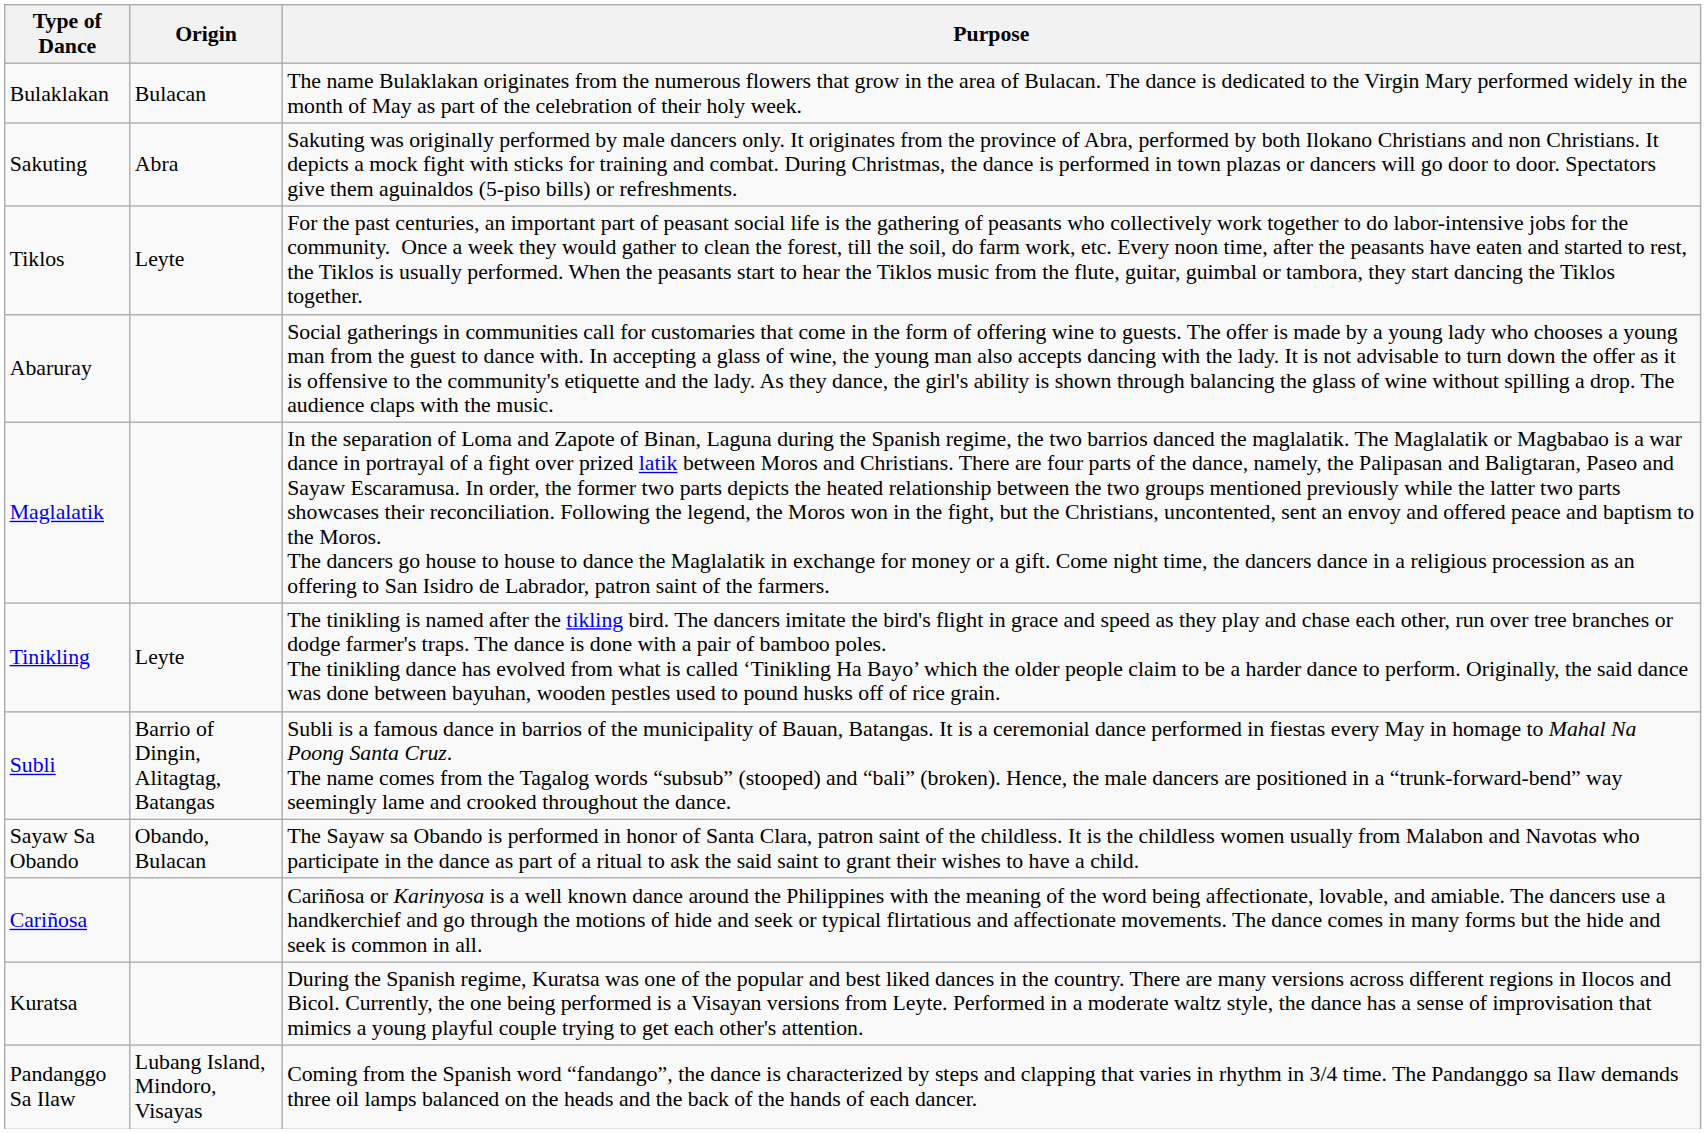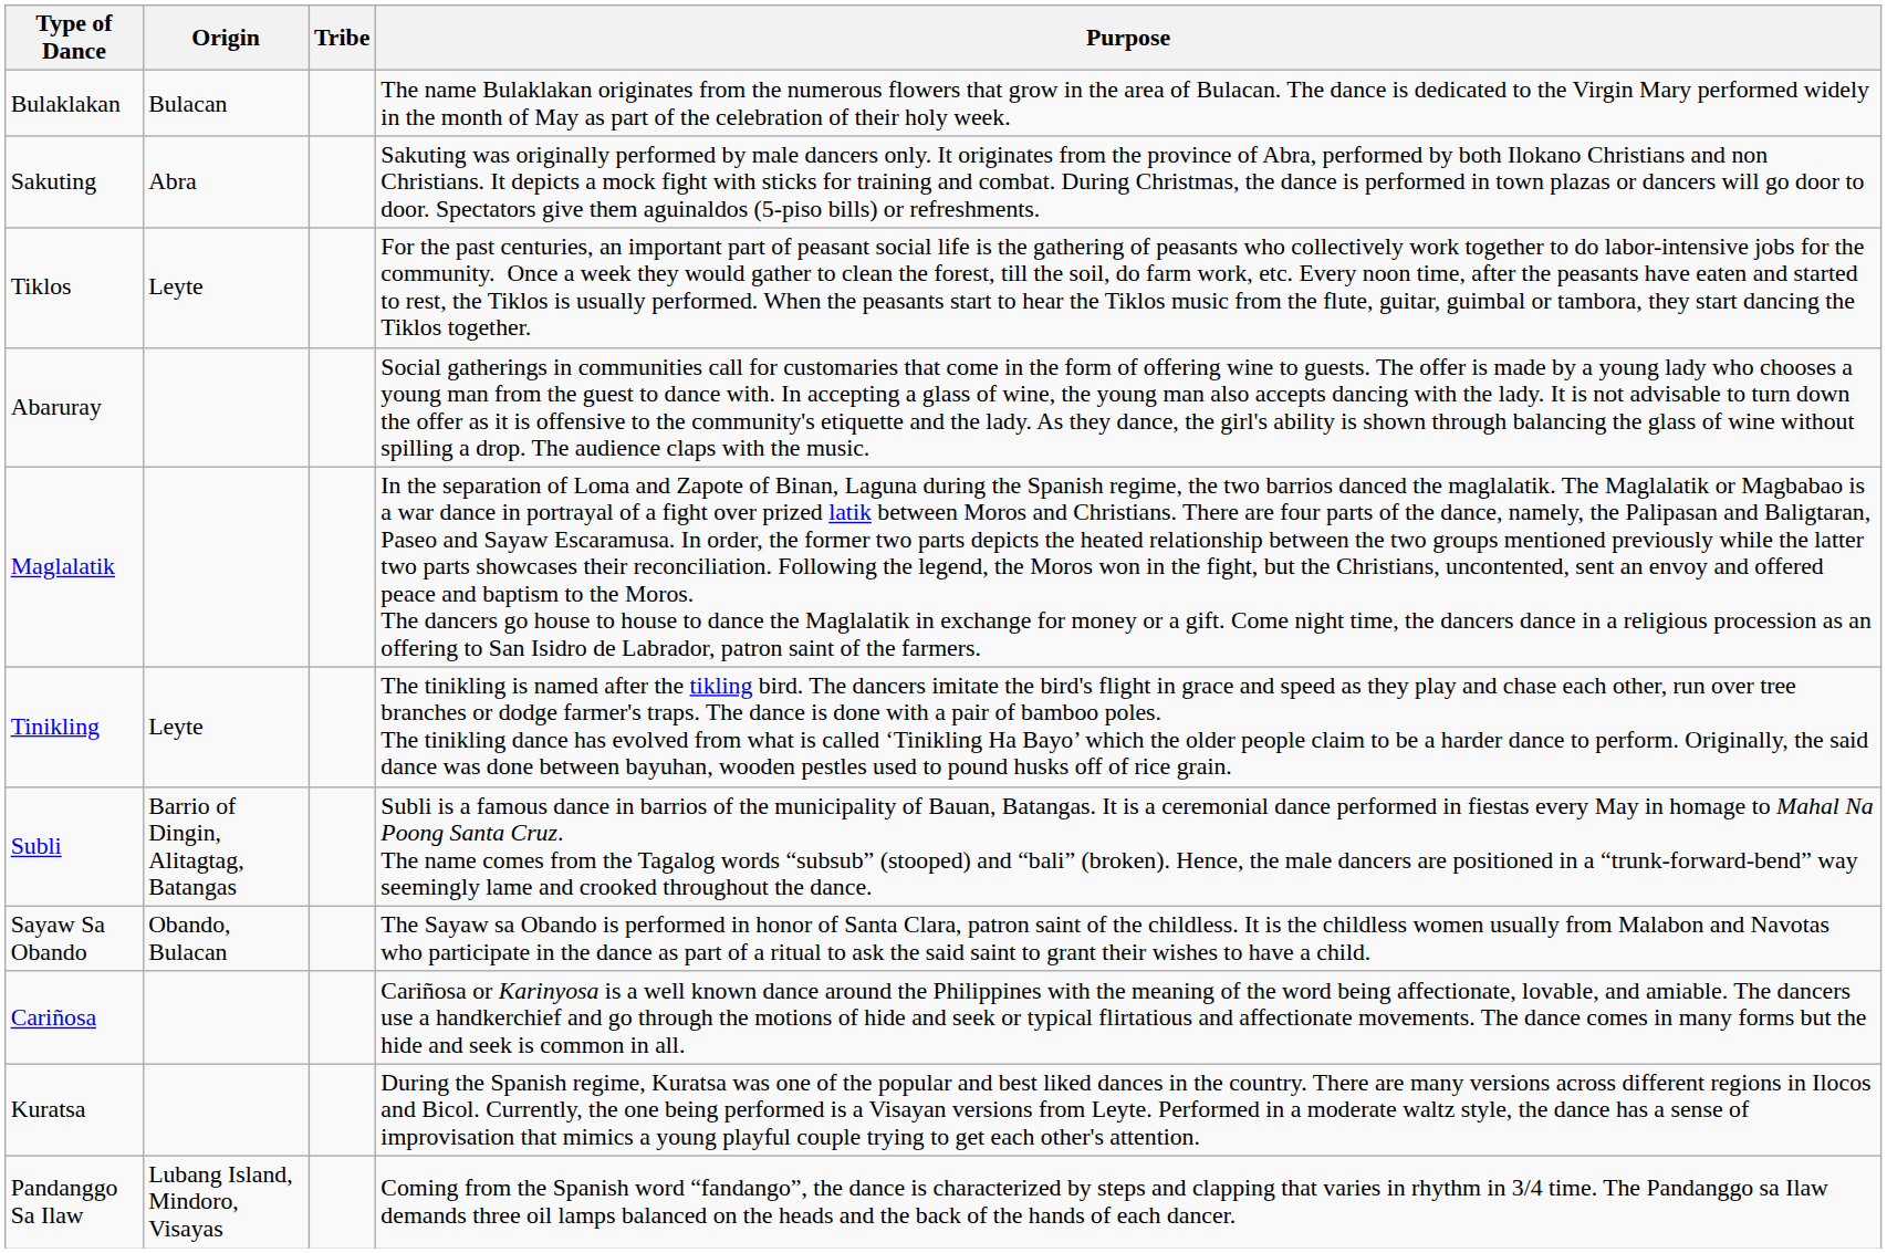+ column: Tribe
